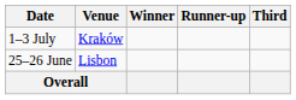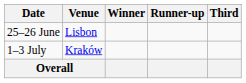rows swapped: 25–26 June <-> 1–3 July
